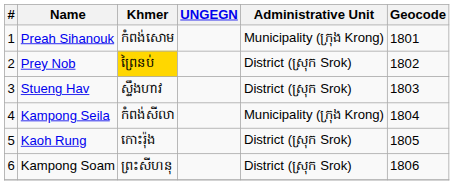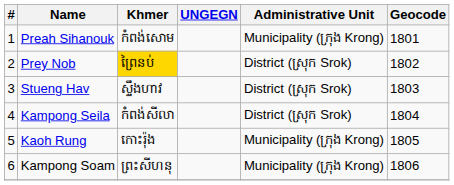Kampong Seila | Administrative Unit: Municipality (ក្រុង Krong) -> District (ស្រុក Srok)
Kaoh Rung | Administrative Unit: District (ស្រុក Srok) -> Municipality (ក្រុង Krong)
Kampong Soam | Administrative Unit: District (ស្រុក Srok) -> Municipality (ក្រុង Krong)
